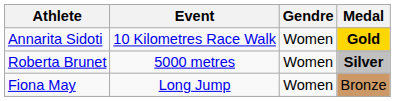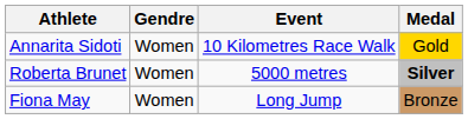columns swapped: Gendre <-> Event
Annarita Sidoti | Medal: bold -> normal
